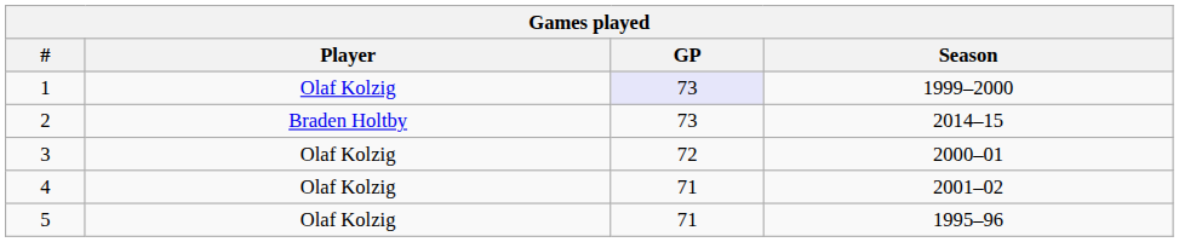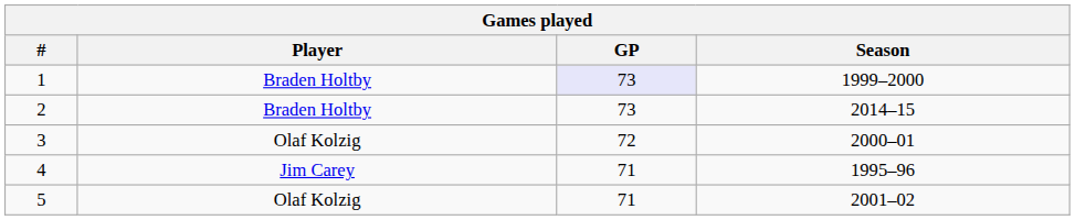1 | Player: Olaf Kolzig -> Braden Holtby
4 | Player: Olaf Kolzig -> Jim Carey
4 | Season: 2001–02 -> 1995–96
5 | Season: 1995–96 -> 2001–02
